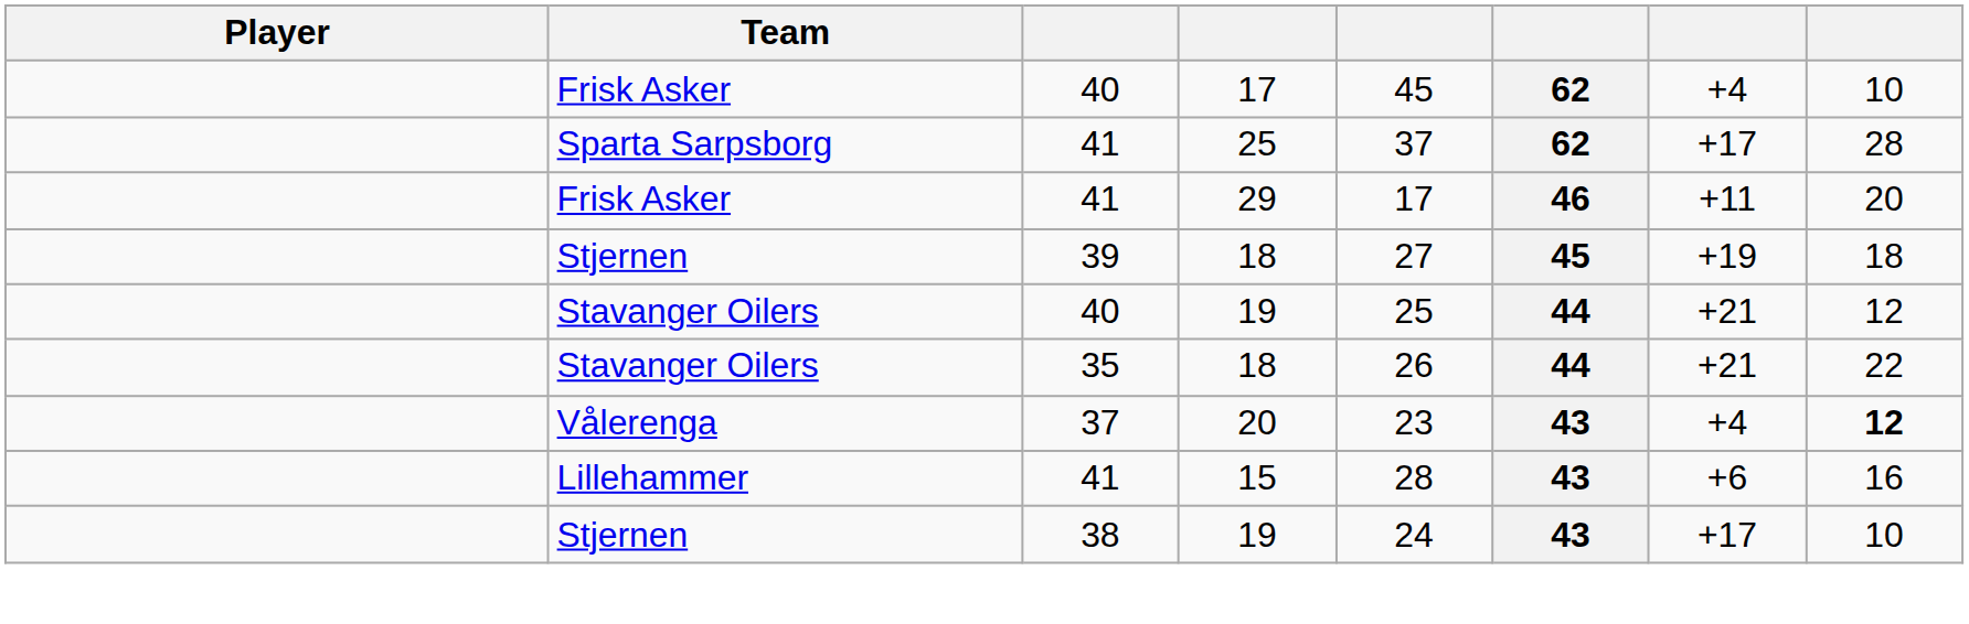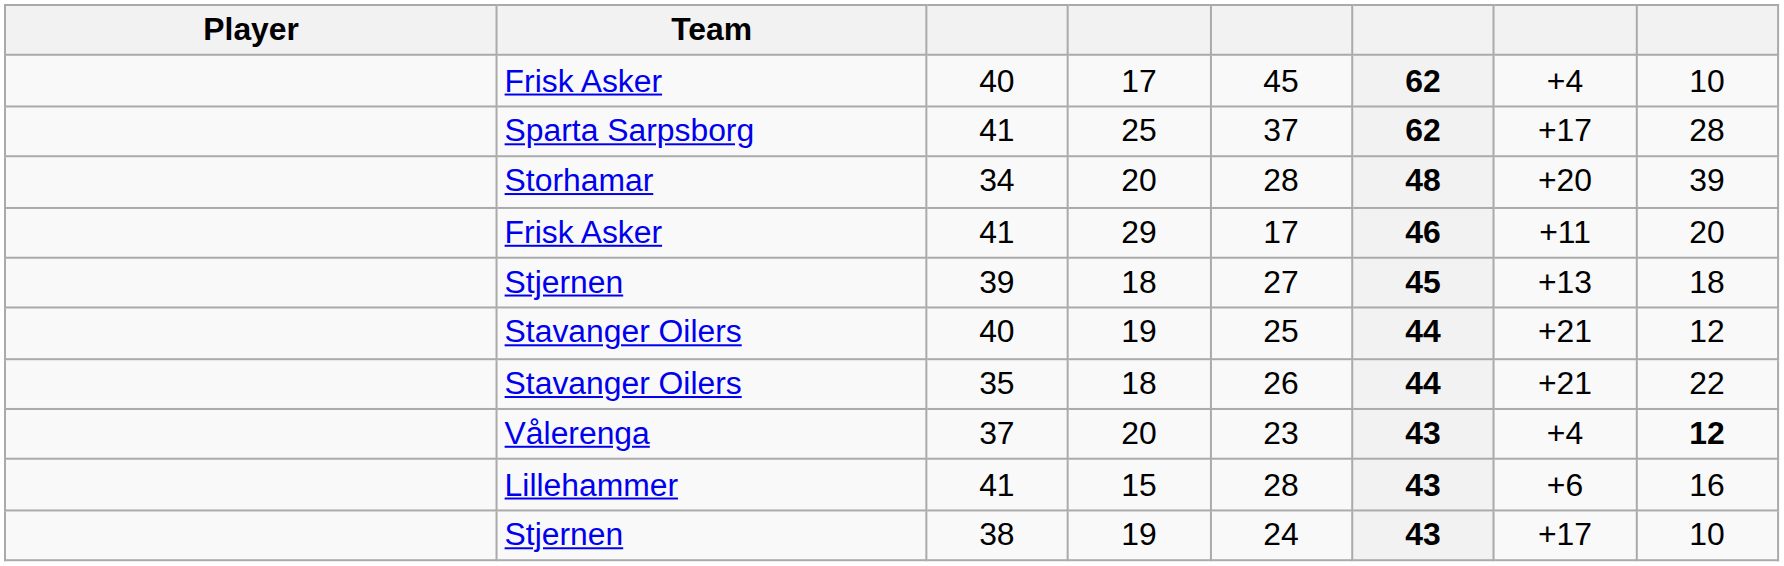+ row: Storhamar | 34 | 20 | 28 | 48 | +20 | 39
Stjernen / 18 | column 7: +19 -> +13
